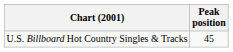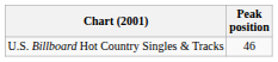U.S. Billboard Hot Country Singles & Tracks | Peak position: 45 -> 46
